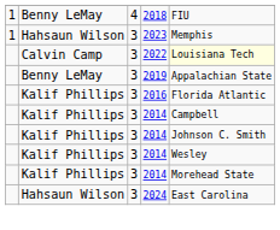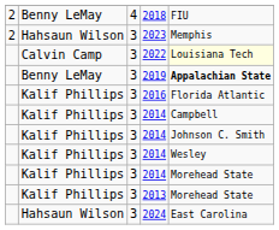2018 | column 1: 1 -> 2
2023 | column 1: 1 -> 2
2019 | column 5: normal -> bold
+ row: Kalif Phillips | 3 | 2013 | Morehead State
